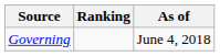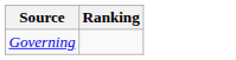- column: As of | June 4, 2018
